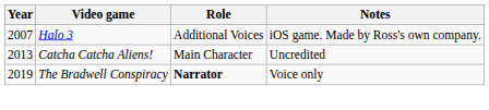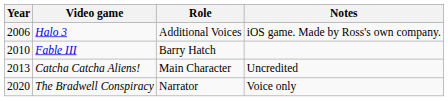Halo 3 | Year: 2007 -> 2006
+ row: 2010 | Fable III | Barry Hatch
The Bradwell Conspiracy | Year: 2019 -> 2020
The Bradwell Conspiracy | Role: bold -> normal
